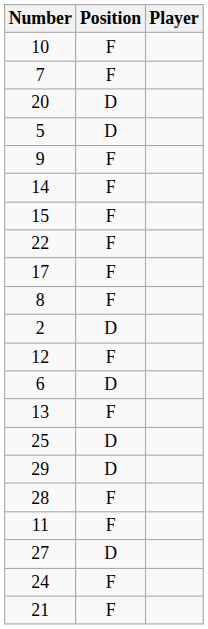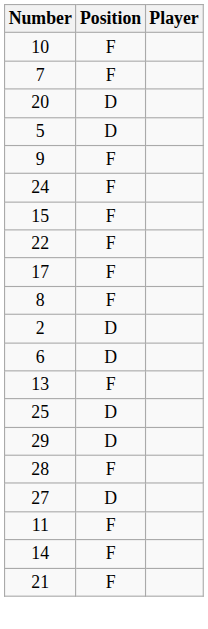rows swapped: 24 <-> 14
- row: 12 | F
rows swapped: 11 <-> 27
